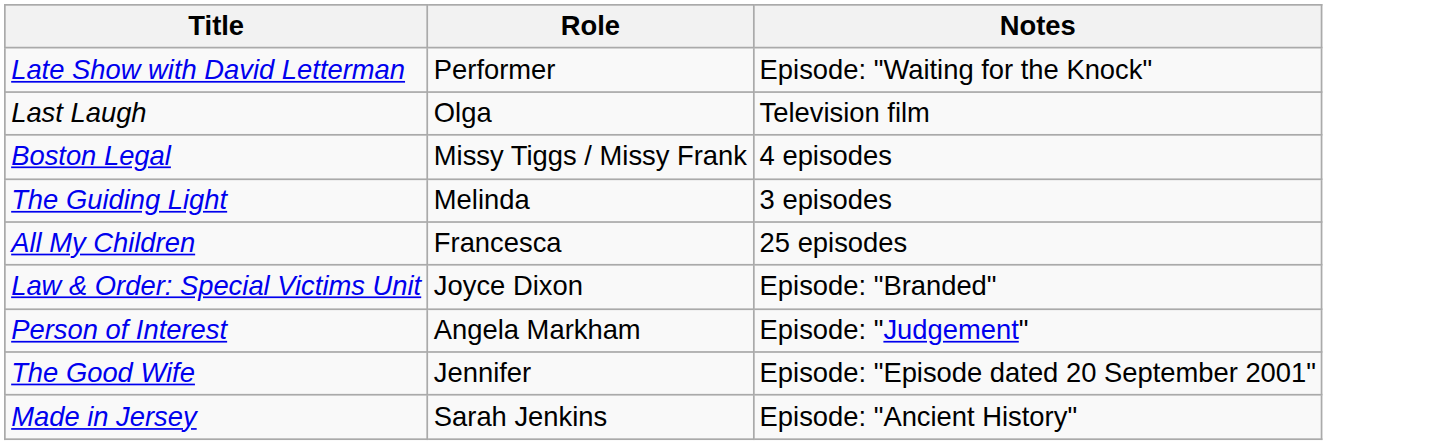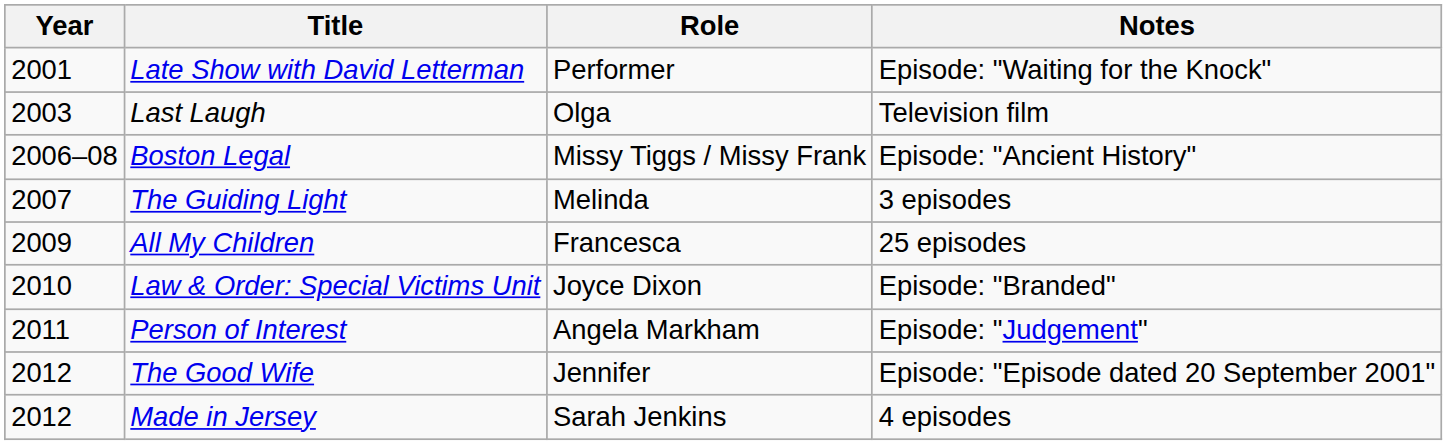+ column: Year | 2001 | 2003 | 2006–08 | 2007 | 2009 | 2010 | 2011 | 2012 | 2012
Boston Legal | Notes: 4 episodes -> Episode: "Ancient History"
Made in Jersey | Notes: Episode: "Ancient History" -> 4 episodes
